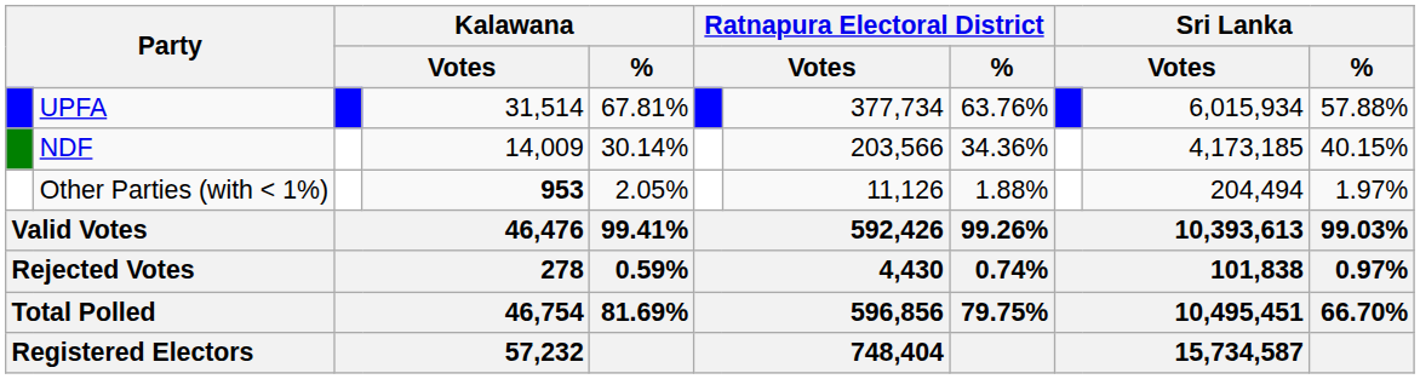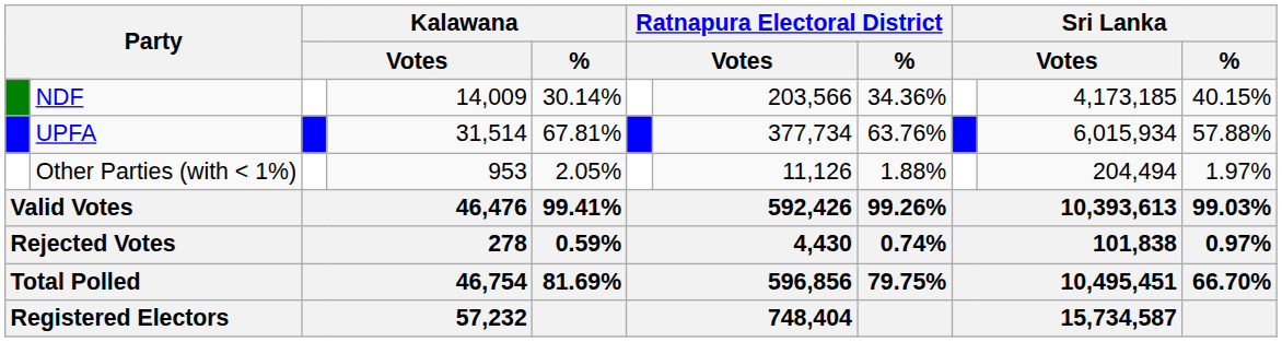rows swapped: UPFA <-> NDF
Other Parties (with < 1%) | column 4: bold -> normal
